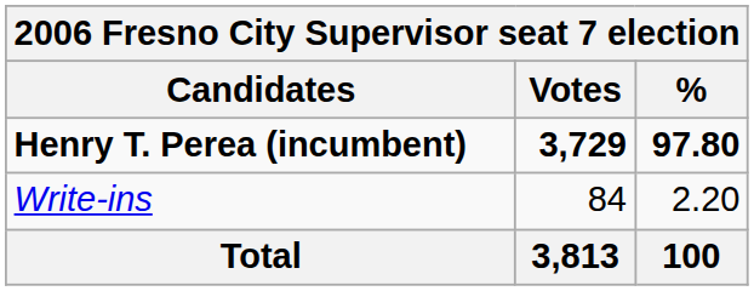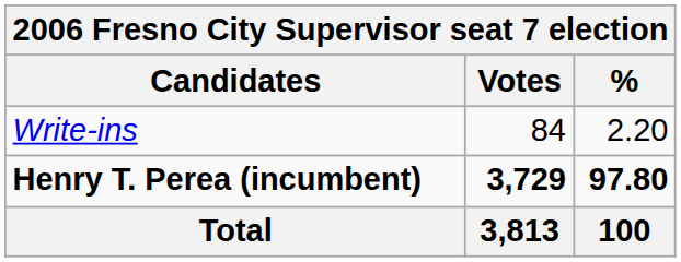rows swapped: Henry T. Perea (incumbent) <-> Write-ins
